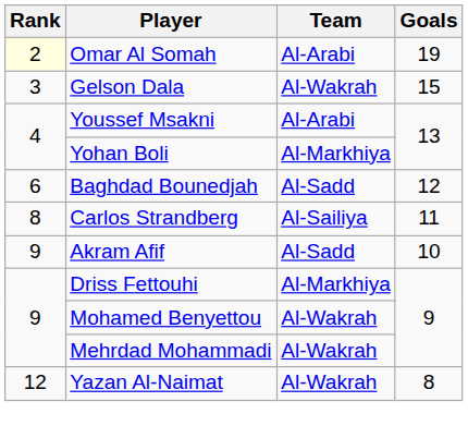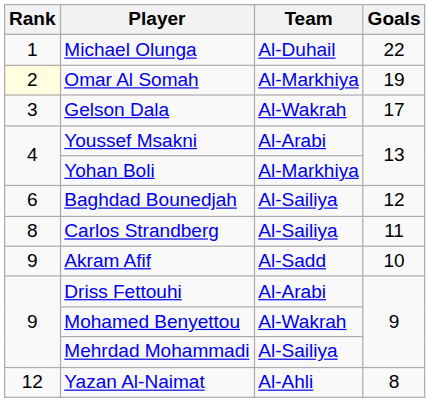+ row: 1 | Michael Olunga | Al-Duhail | 22
Omar Al Somah | Team: Al-Arabi -> Al-Markhiya
Gelson Dala | Goals: 15 -> 17
Baghdad Bounedjah | Team: Al-Sadd -> Al-Sailiya
Driss Fettouhi | Team: Al-Markhiya -> Al-Arabi
Mehrdad Mohammadi | Team: Al-Wakrah -> Al-Sailiya
Yazan Al-Naimat | Team: Al-Wakrah -> Al-Ahli
